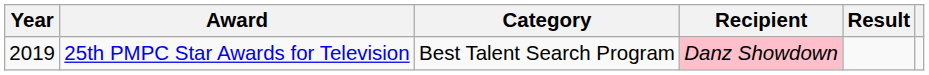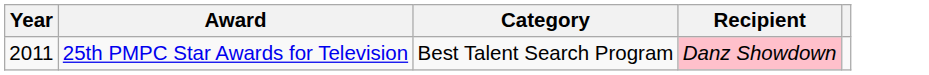- column: Result
25th PMPC Star Awards for Television | Year: 2019 -> 2011
